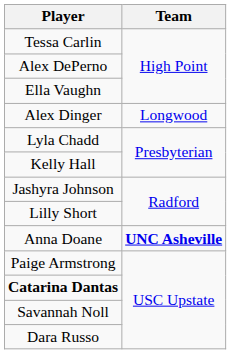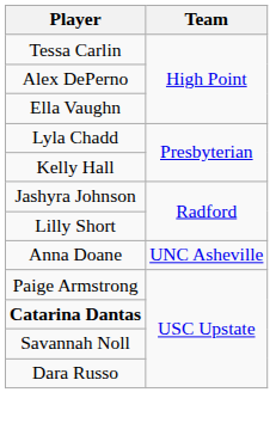- row: Alex Dinger | Longwood
Anna Doane | Team: bold -> normal
